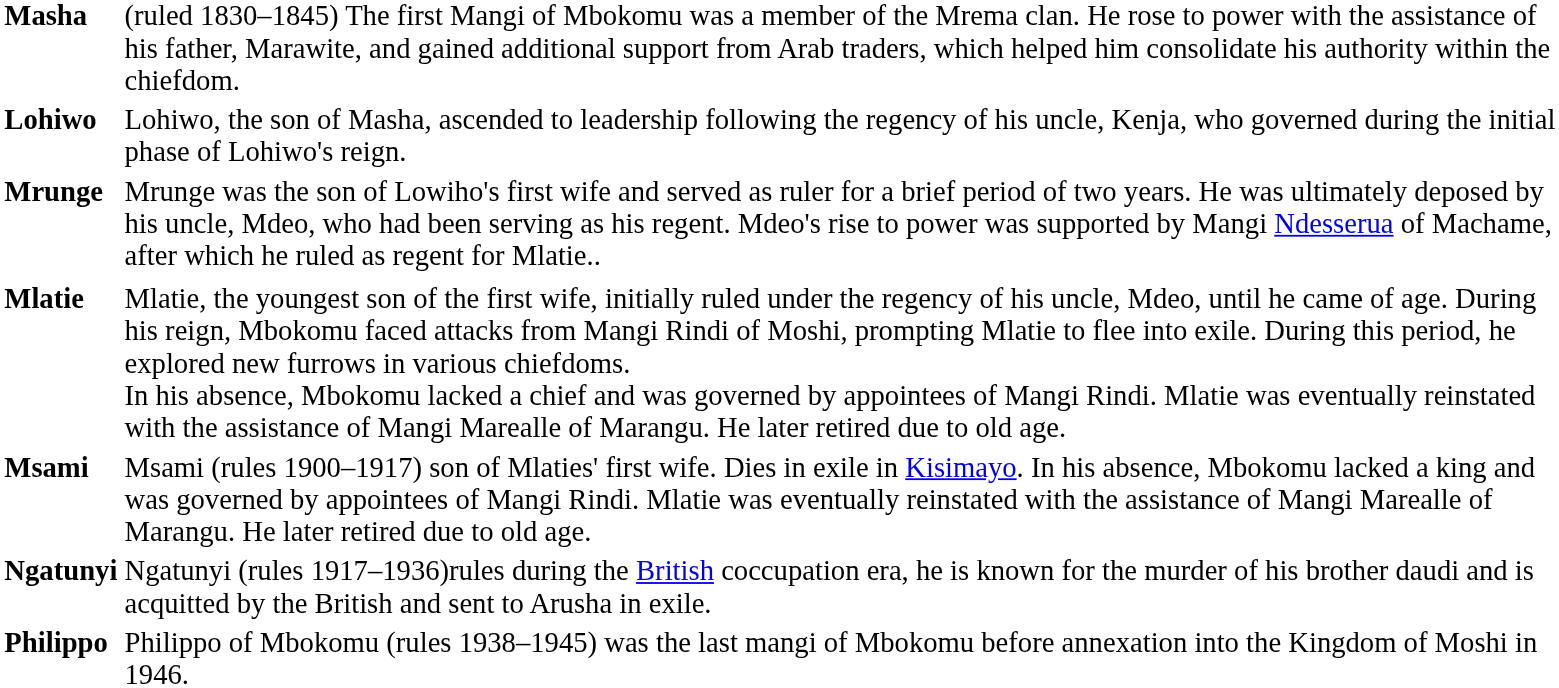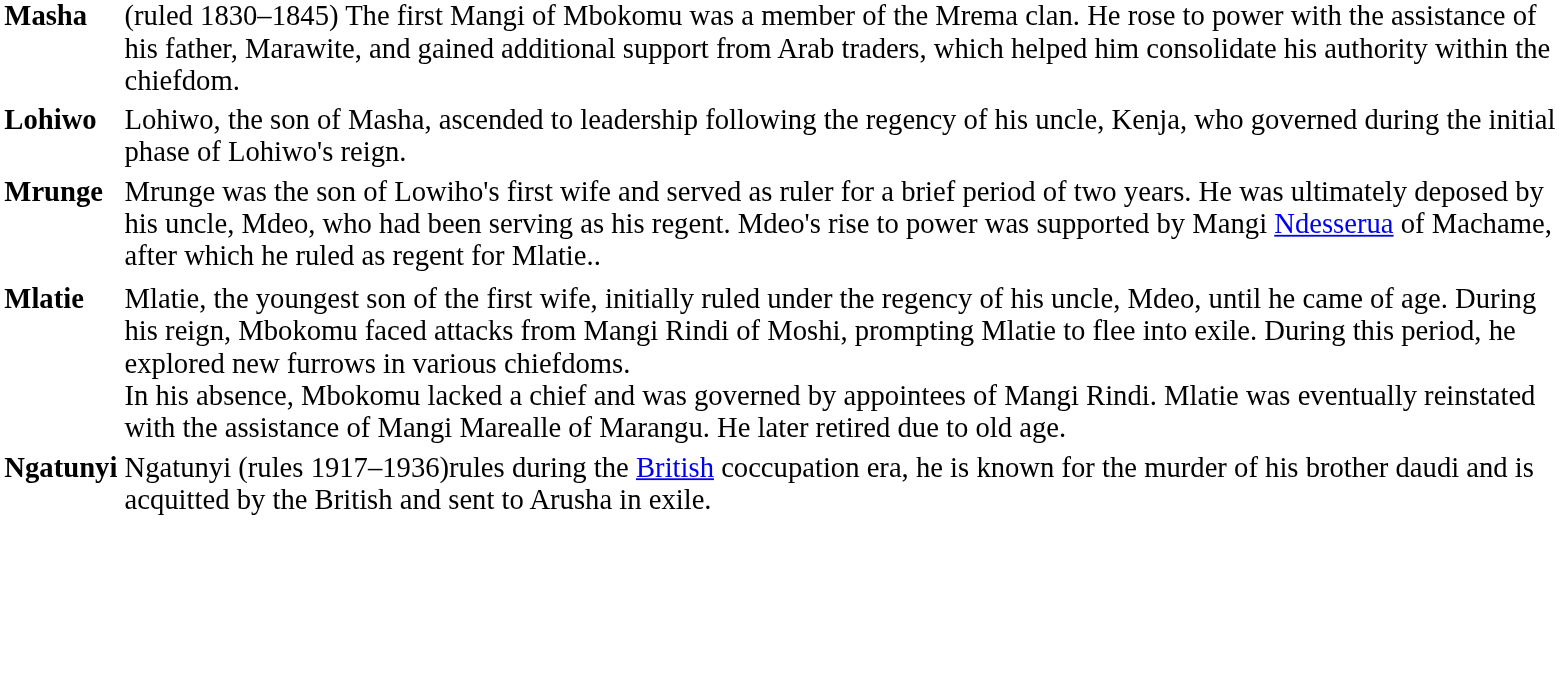- row: Msami | Msami (rules 1900–1917) son of Mlaties' first wife. Dies in exile in Kisimayo. In his absence, Mbokomu lacked a king and was governed by appointees of Mangi Rindi. Mlatie was eventually reinstated with the assistance of Mangi Marealle of Marangu. He later retired due to old age.
- row: Philippo | Philippo of Mbokomu (rules 1938–1945) was the last mangi of Mbokomu before annexation into the Kingdom of Moshi in 1946.
